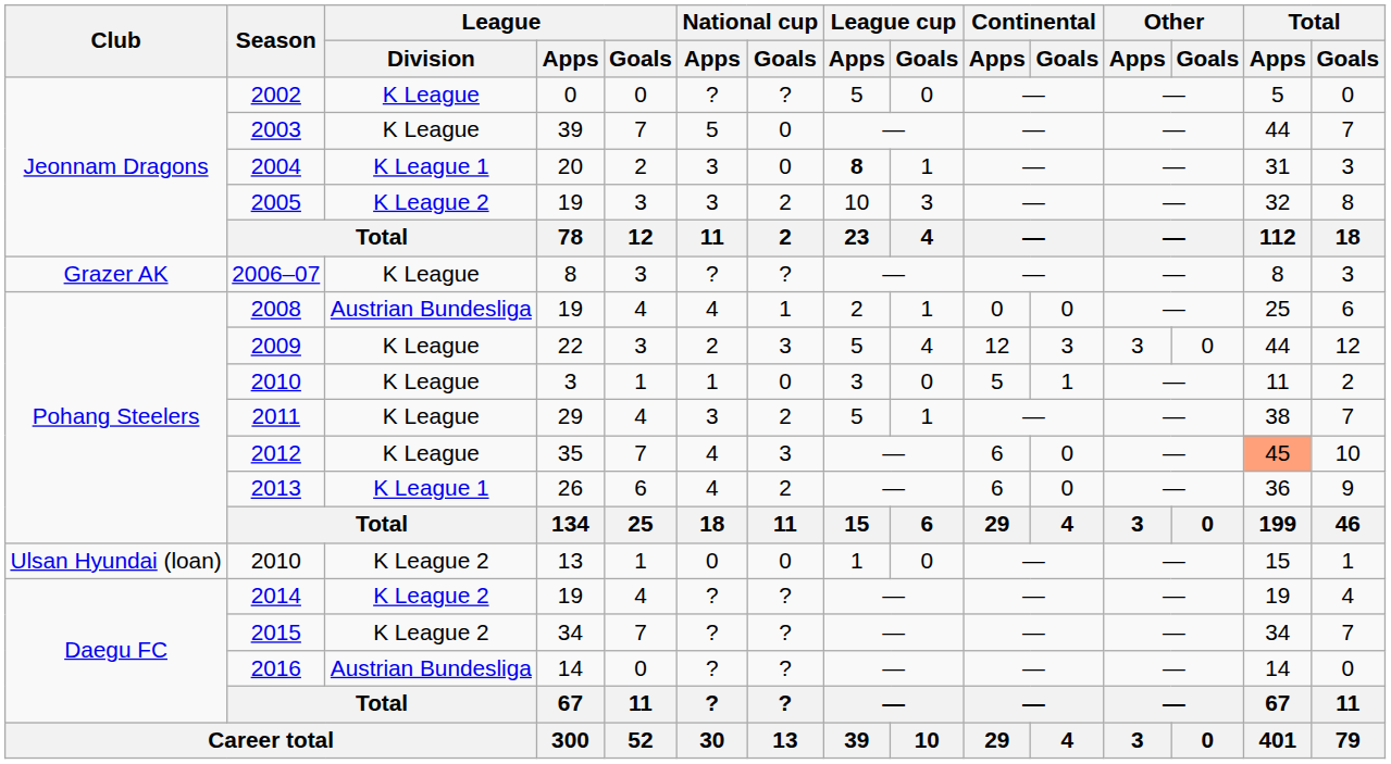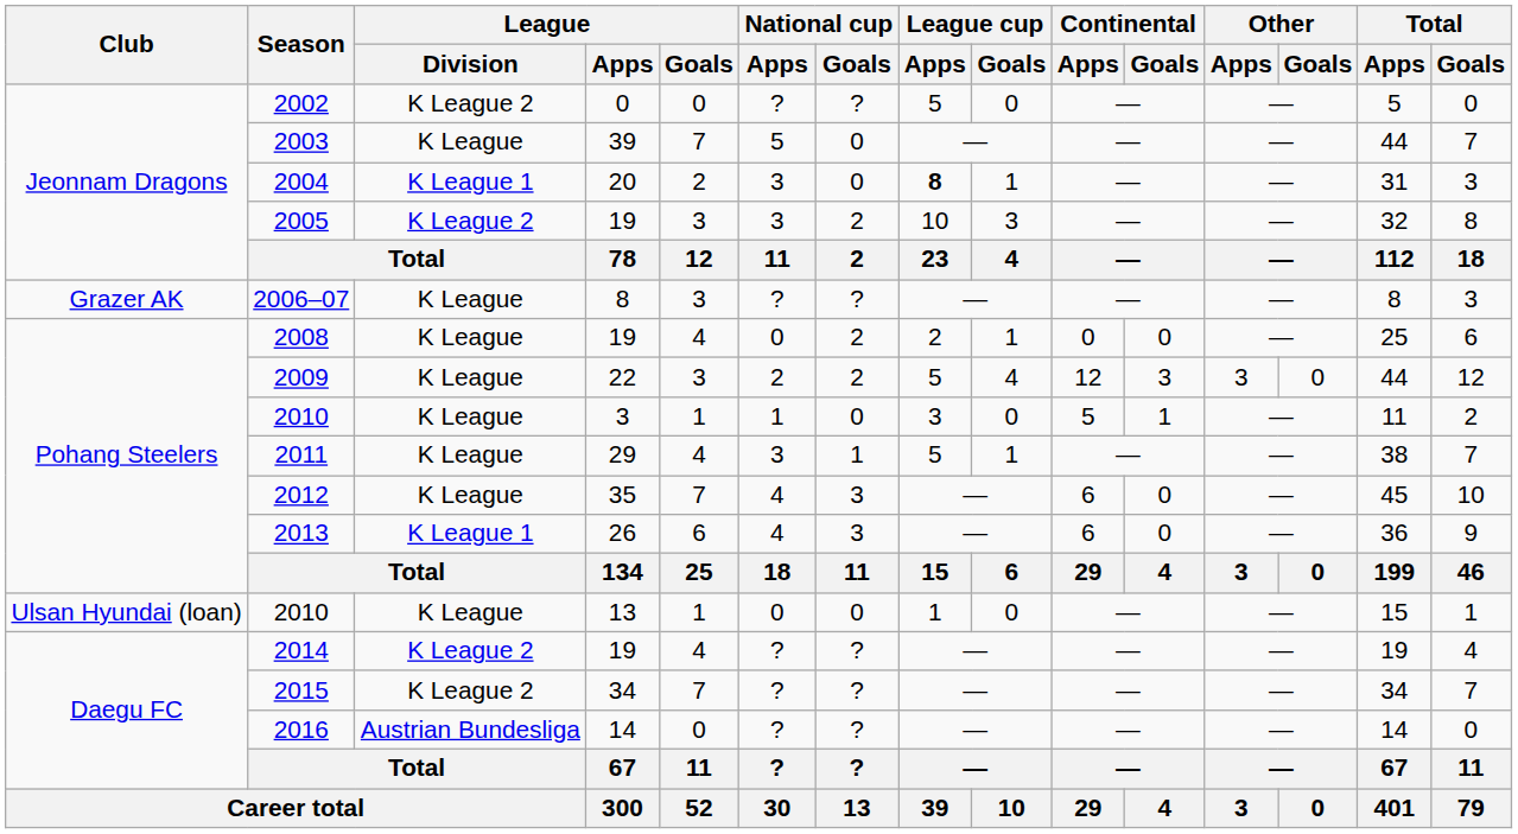2002 | League / Division: K League -> K League 2
2008 | League / Division: Austrian Bundesliga -> K League
2008 | National cup / Apps: 4 -> 0
2008 | National cup / Goals: 1 -> 2
2009 | National cup / Goals: 3 -> 2
2011 | National cup / Goals: 2 -> 1
2012 | Total / Apps: lightsalmon background -> no background
2013 | National cup / Goals: 2 -> 3
2010 / 13 | League / Division: K League 2 -> K League
